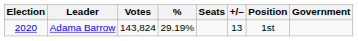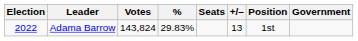Adama Barrow | Election: 2020 -> 2022
Adama Barrow | %: 29.19% -> 29.83%
